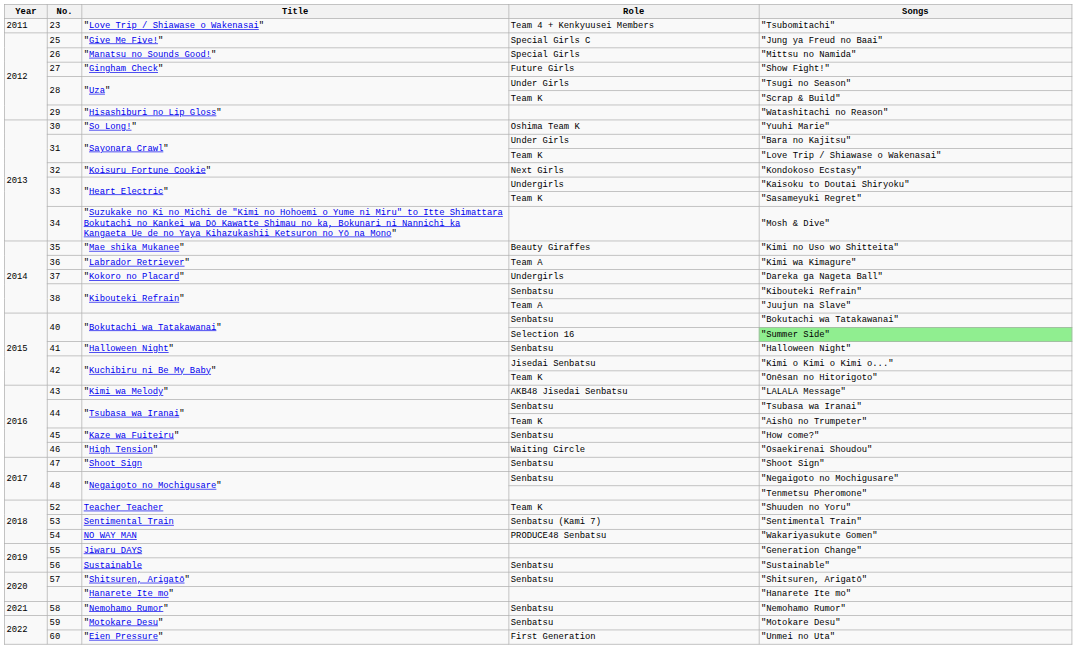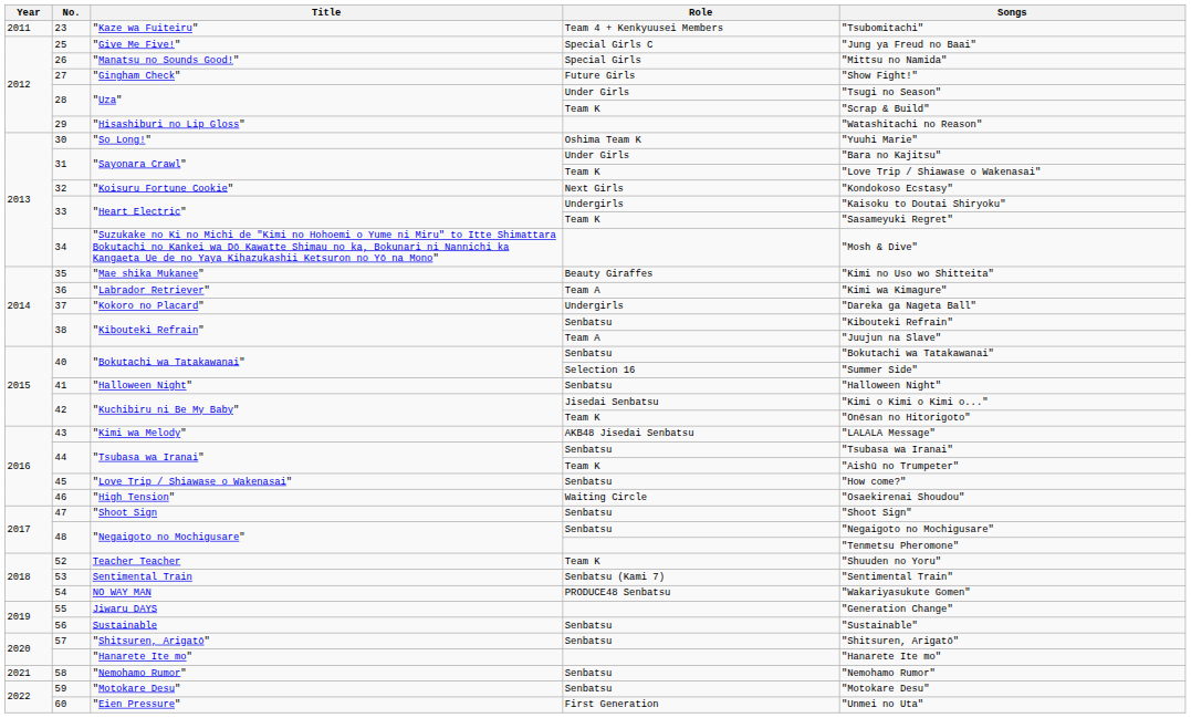23 | Title: "Love Trip / Shiawase o Wakenasai" -> "Kaze wa Fuiteiru"
40 / Selection 16 | Songs: lightgreen background -> no background
45 | Title: "Kaze wa Fuiteiru" -> "Love Trip / Shiawase o Wakenasai"
